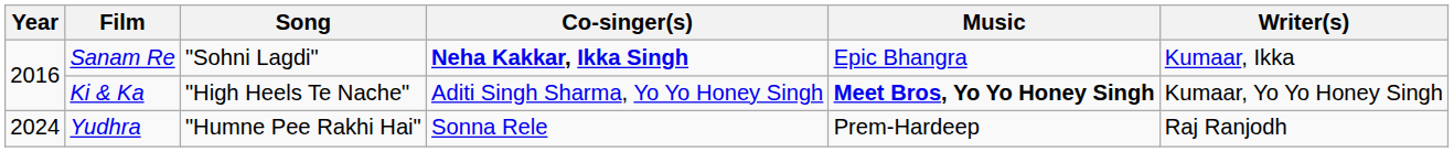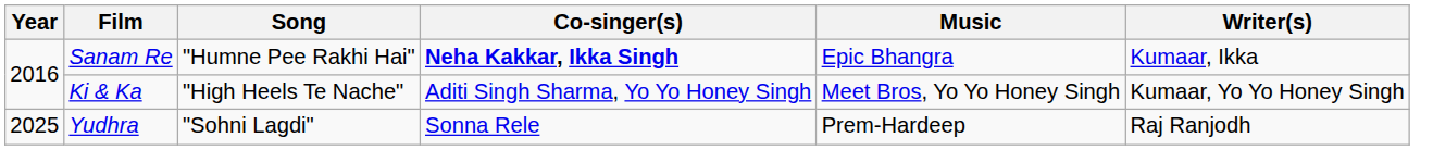Sanam Re | Song: "Sohni Lagdi" -> "Humne Pee Rakhi Hai"
Ki & Ka | Music: bold -> normal
Yudhra | Year: 2024 -> 2025
Yudhra | Song: "Humne Pee Rakhi Hai" -> "Sohni Lagdi"
